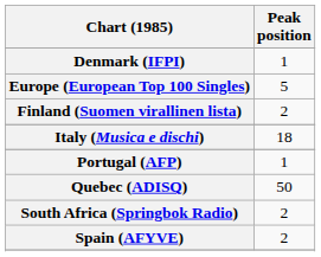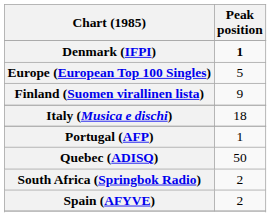Denmark (IFPI) | Peak position: normal -> bold
Finland (Suomen virallinen lista) | Peak position: 2 -> 9
